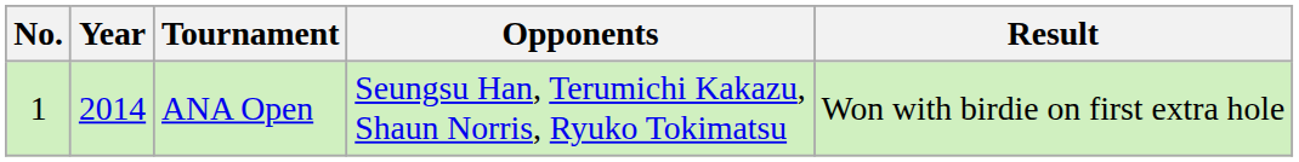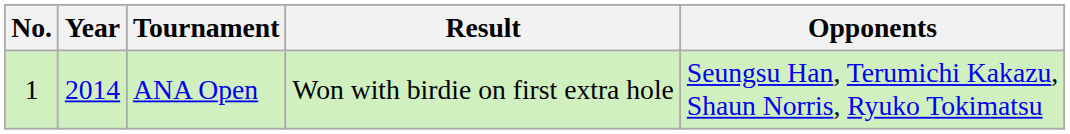columns swapped: Opponents <-> Result
